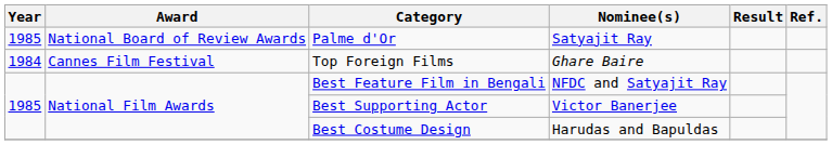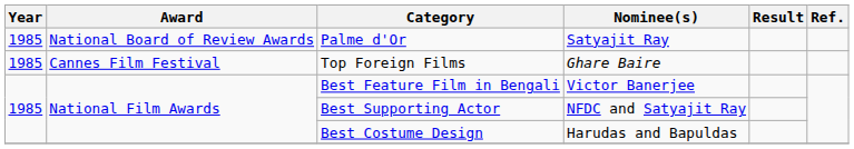Top Foreign Films | Year: 1984 -> 1985
Best Feature Film in Bengali | Nominee(s): NFDC and Satyajit Ray -> Victor Banerjee
Best Supporting Actor | Nominee(s): Victor Banerjee -> NFDC and Satyajit Ray
